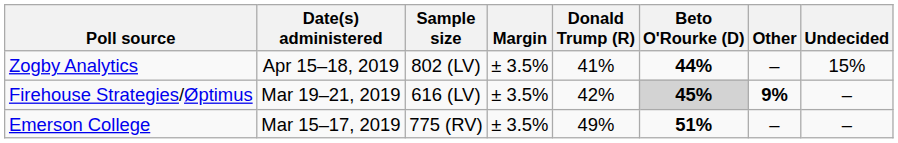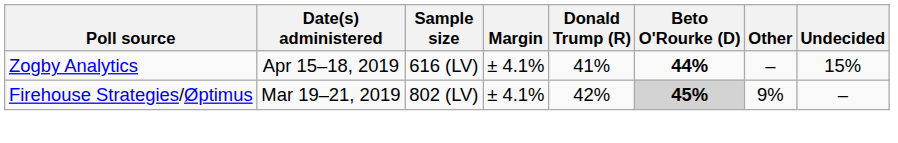Zogby Analytics | Sample size: 802 (LV) -> 616 (LV)
Zogby Analytics | Margin: ± 3.5% -> ± 4.1%
Firehouse Strategies/Øptimus | Sample size: 616 (LV) -> 802 (LV)
Firehouse Strategies/Øptimus | Margin: ± 3.5% -> ± 4.1%
Firehouse Strategies/Øptimus | Other: bold -> normal
- row: Emerson College | Mar 15–17, 2019 | 775 (RV) | ± 3.5% | 49% | 51% | – | –
